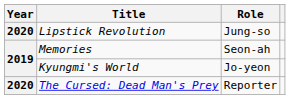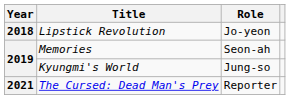Lipstick Revolution | Year: 2020 -> 2018
Lipstick Revolution | Role: Jung-so -> Jo-yeon
Kyungmi's World | Role: Jo-yeon -> Jung-so
The Cursed: Dead Man's Prey | Year: 2020 -> 2021
